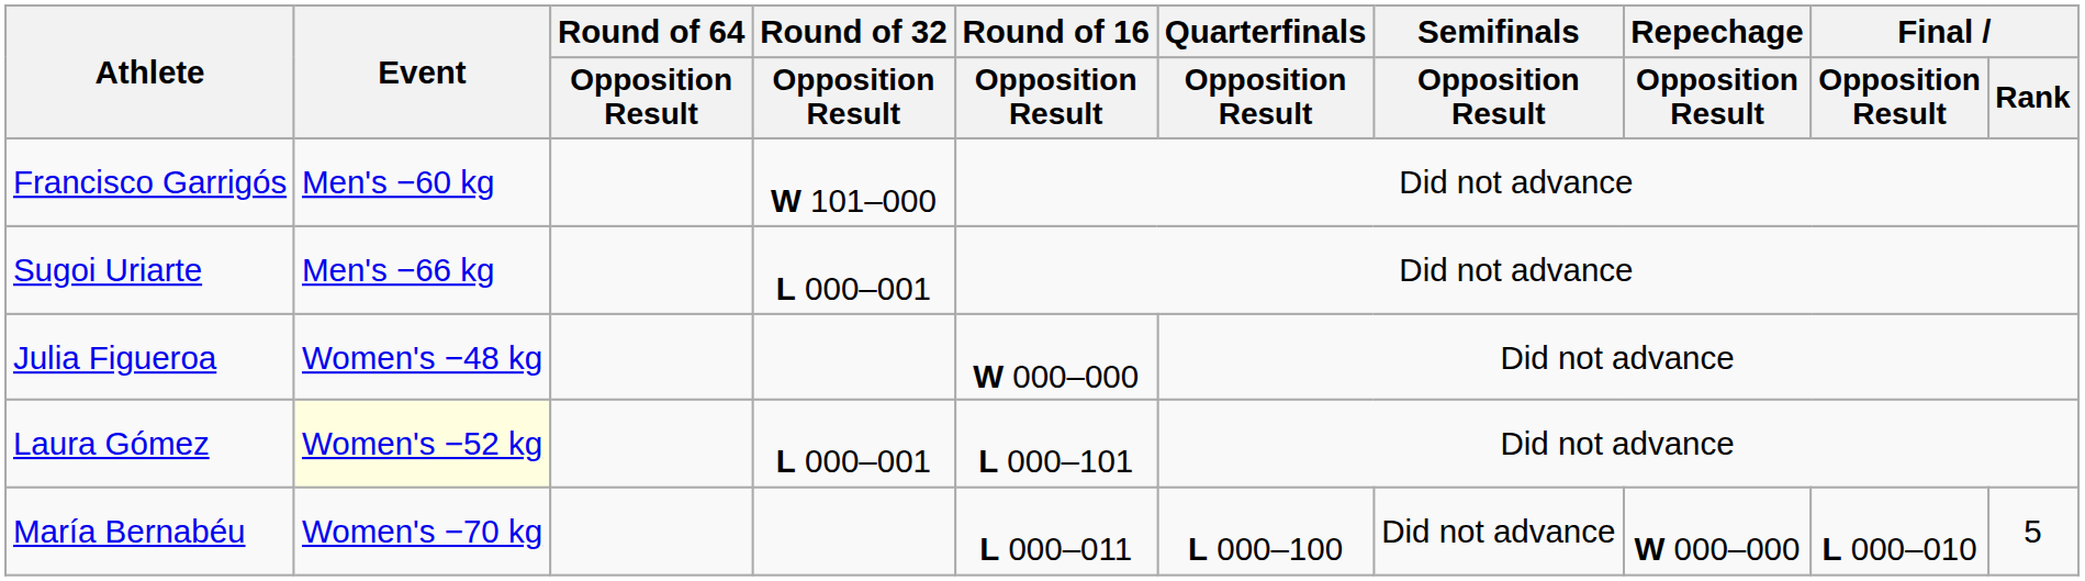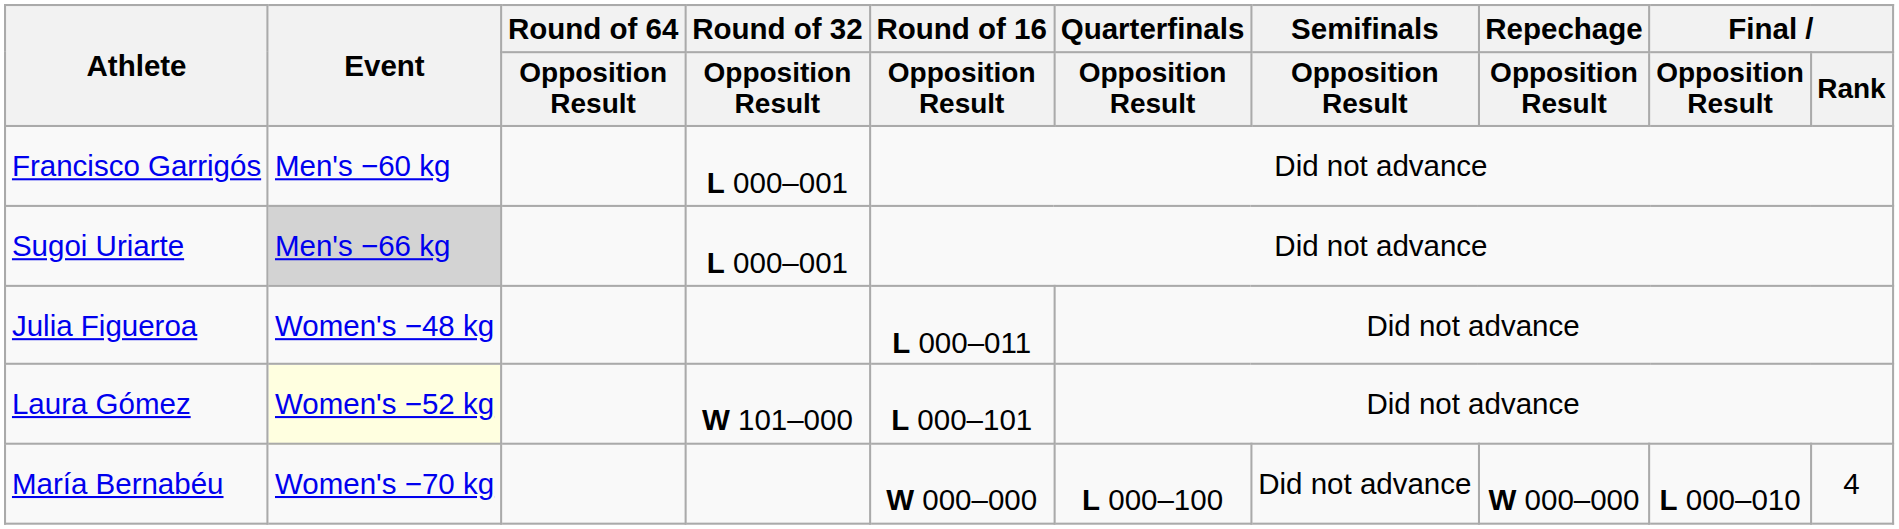Francisco Garrigós | Round of 32 / Opposition Result: W 101–000 -> L 000–001
Sugoi Uriarte | Event: no background -> lightgrey background
Julia Figueroa | Round of 16 / Opposition Result: W 000–000 -> L 000–011
Laura Gómez | Round of 32 / Opposition Result: L 000–001 -> W 101–000
María Bernabéu | Round of 16 / Opposition Result: L 000–011 -> W 000–000
María Bernabéu | Final / Rank: 5 -> 4
